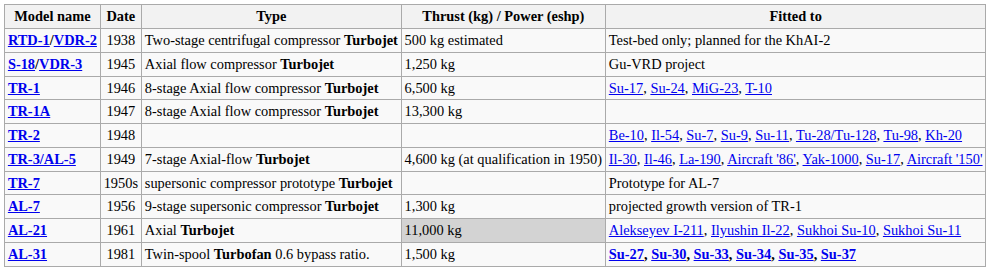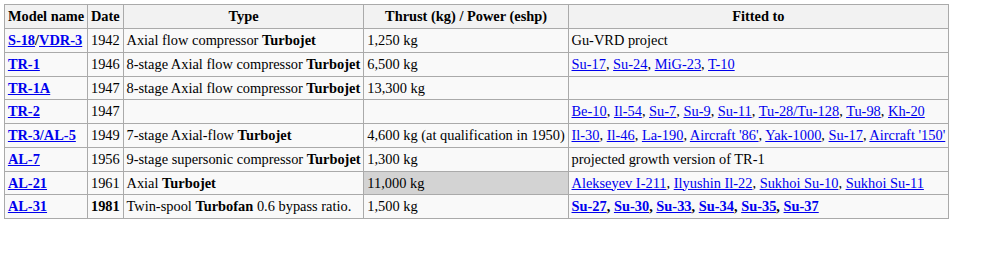- row: RTD-1/VDR-2 | 1938 | Two-stage centrifugal compressor Turbojet | 500 kg estimated | Test-bed only; planned for the KhAI-2
S-18/VDR-3 | Date: 1945 -> 1942
TR-2 | Date: 1948 -> 1947
- row: TR-7 | 1950s | supersonic compressor prototype Turbojet | Prototype for AL-7
AL-31 | Date: normal -> bold
